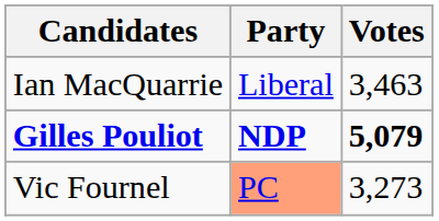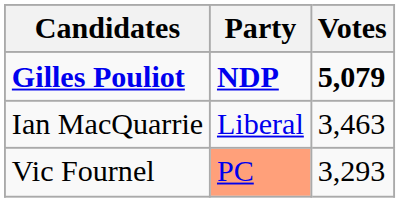rows swapped: Gilles Pouliot <-> Ian MacQuarrie
Vic Fournel | Votes: 3,273 -> 3,293
